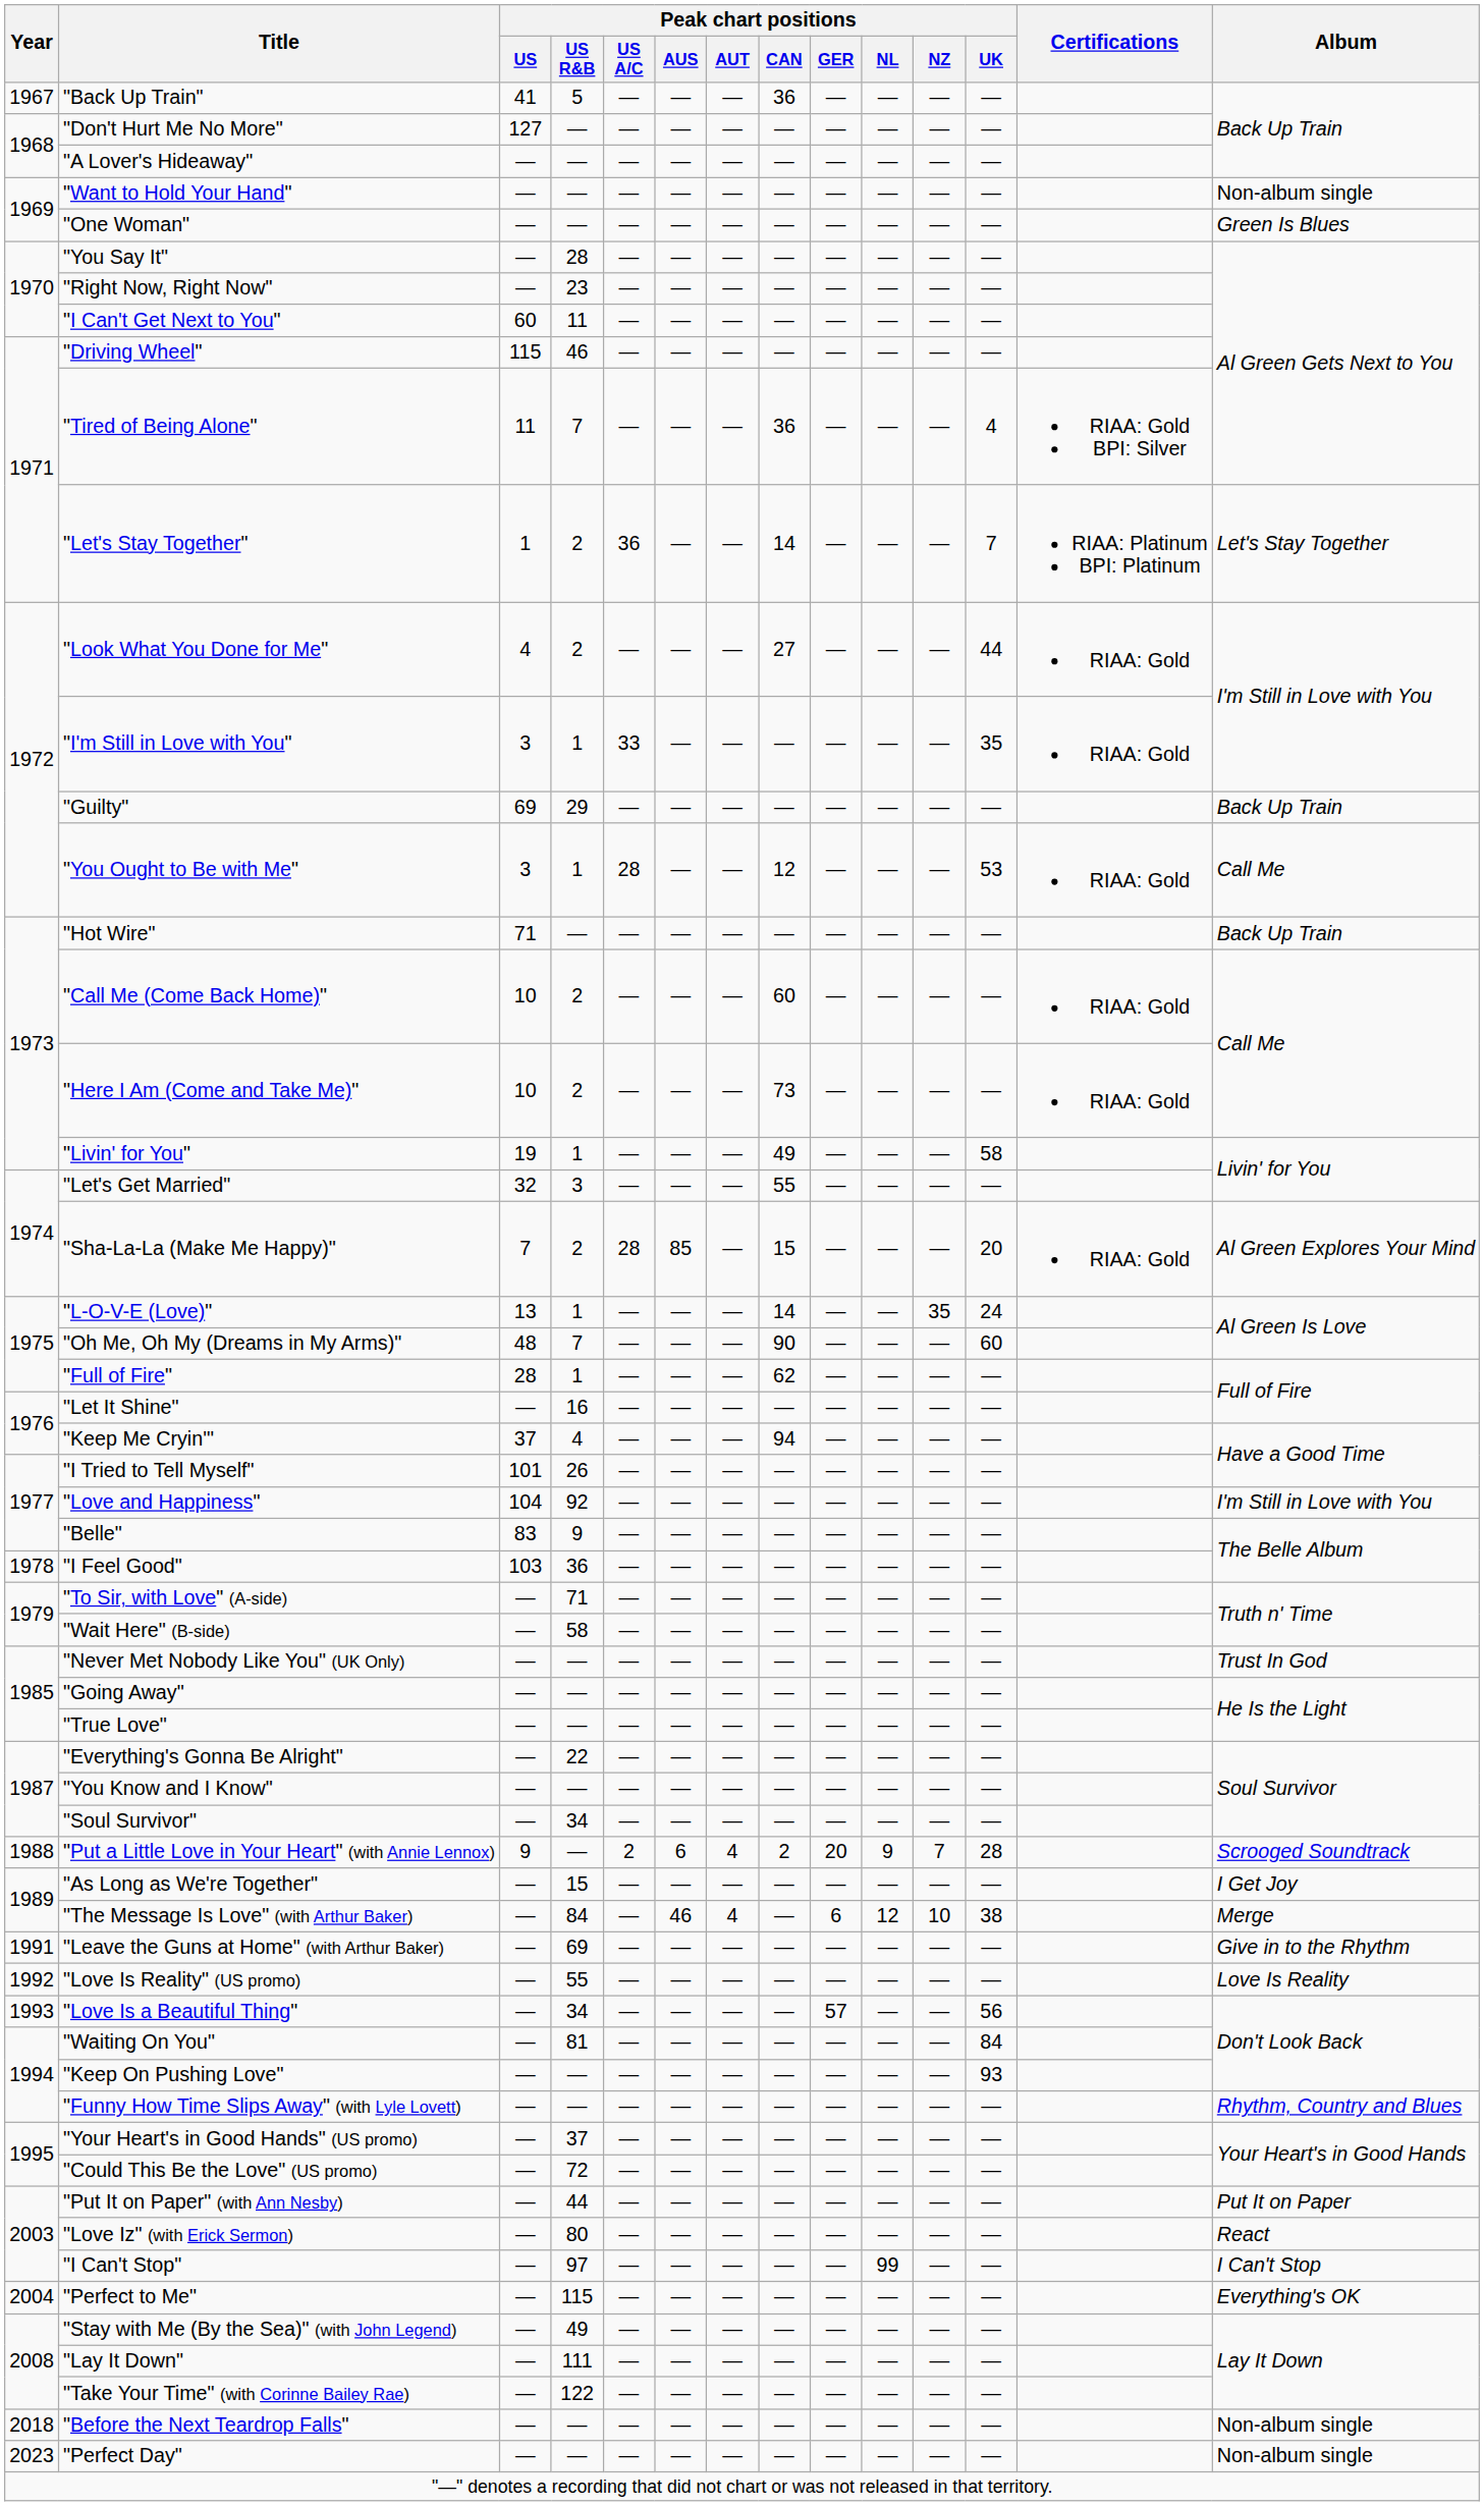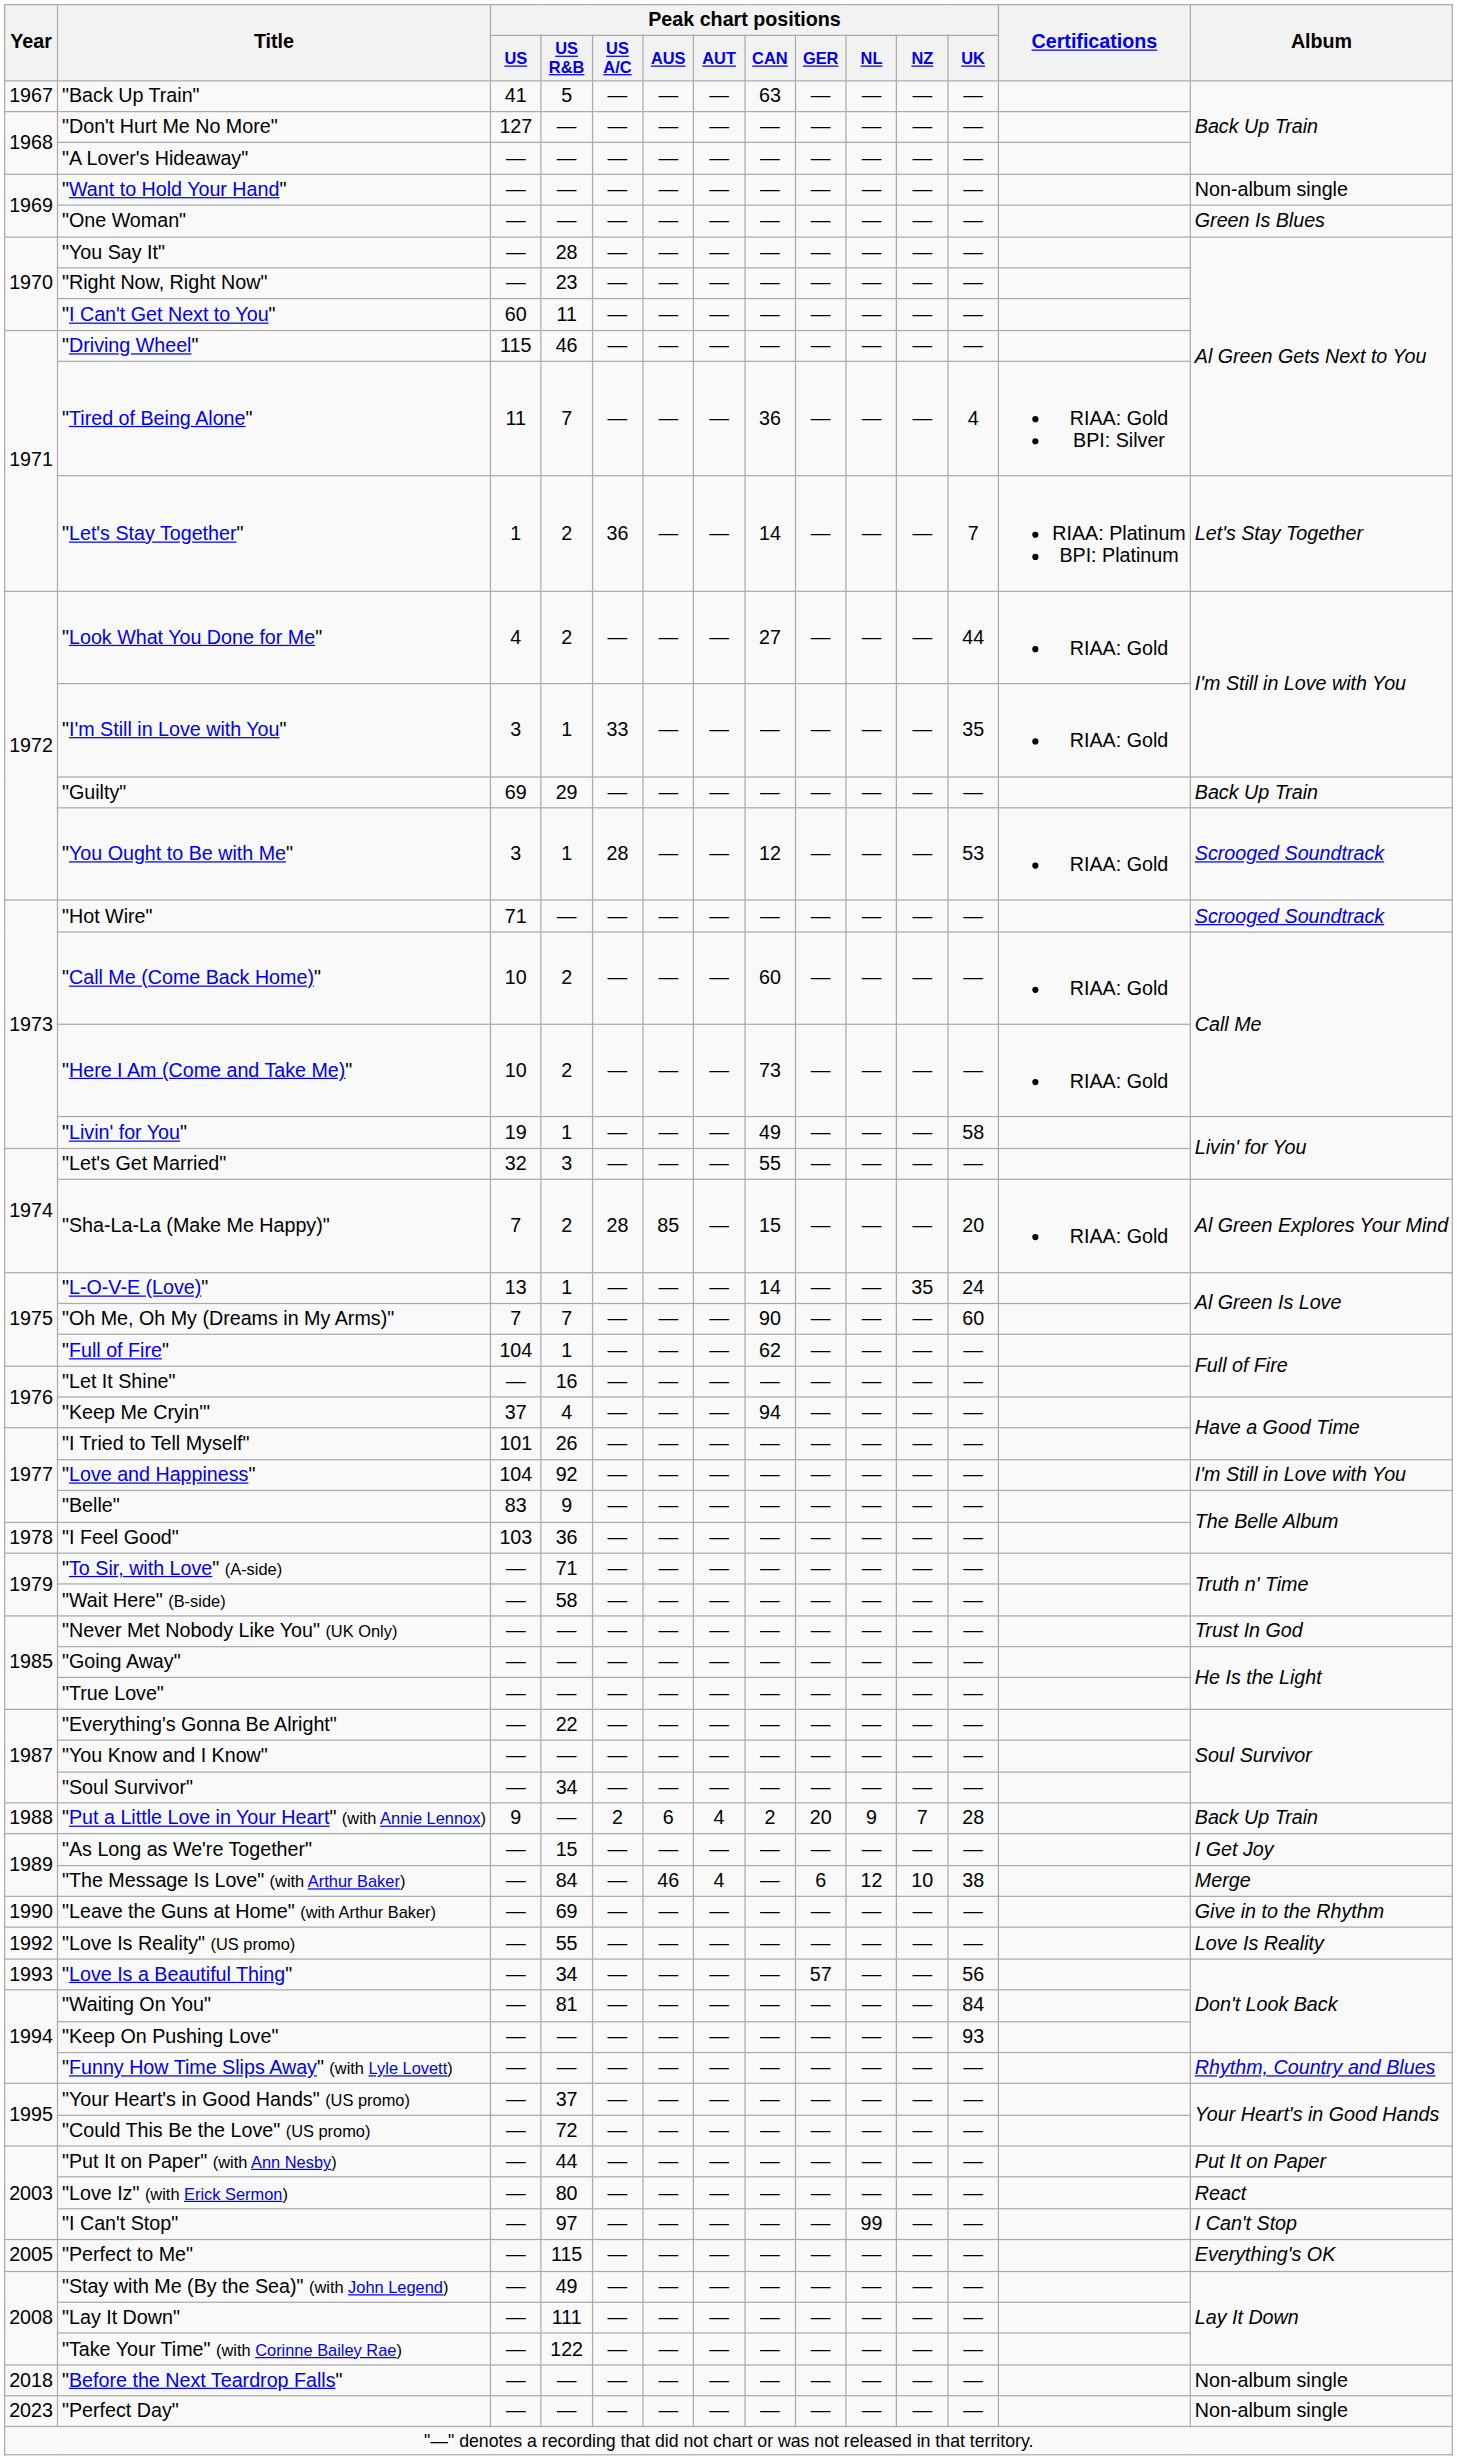"Back Up Train" | Peak chart positions / CAN: 36 -> 63
"You Ought to Be with Me" | Album: Call Me -> Scrooged Soundtrack
"Hot Wire" | Album: Back Up Train -> Scrooged Soundtrack
"Oh Me, Oh My (Dreams in My Arms)" | Peak chart positions / US: 48 -> 7
"Full of Fire" | Peak chart positions / US: 28 -> 104
"Put a Little Love in Your Heart" (with Annie Lennox) | Album: Scrooged Soundtrack -> Back Up Train
"Leave the Guns at Home" (with Arthur Baker) | Year: 1991 -> 1990
"Perfect to Me" | Year: 2004 -> 2005
